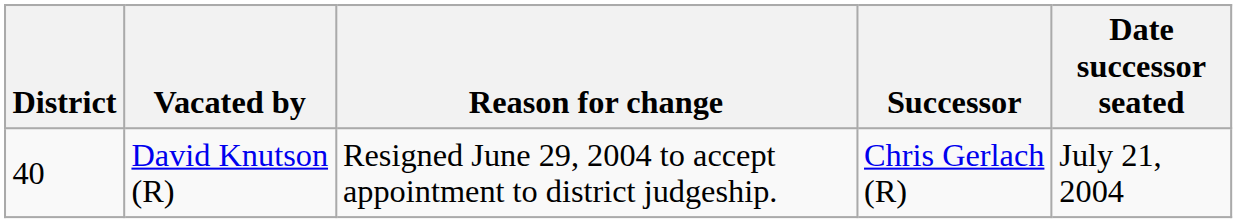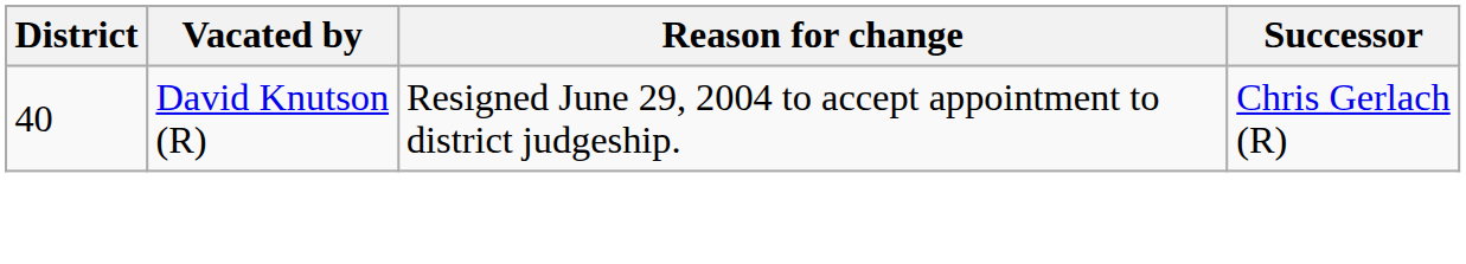- column: Date successor seated | July 21, 2004
